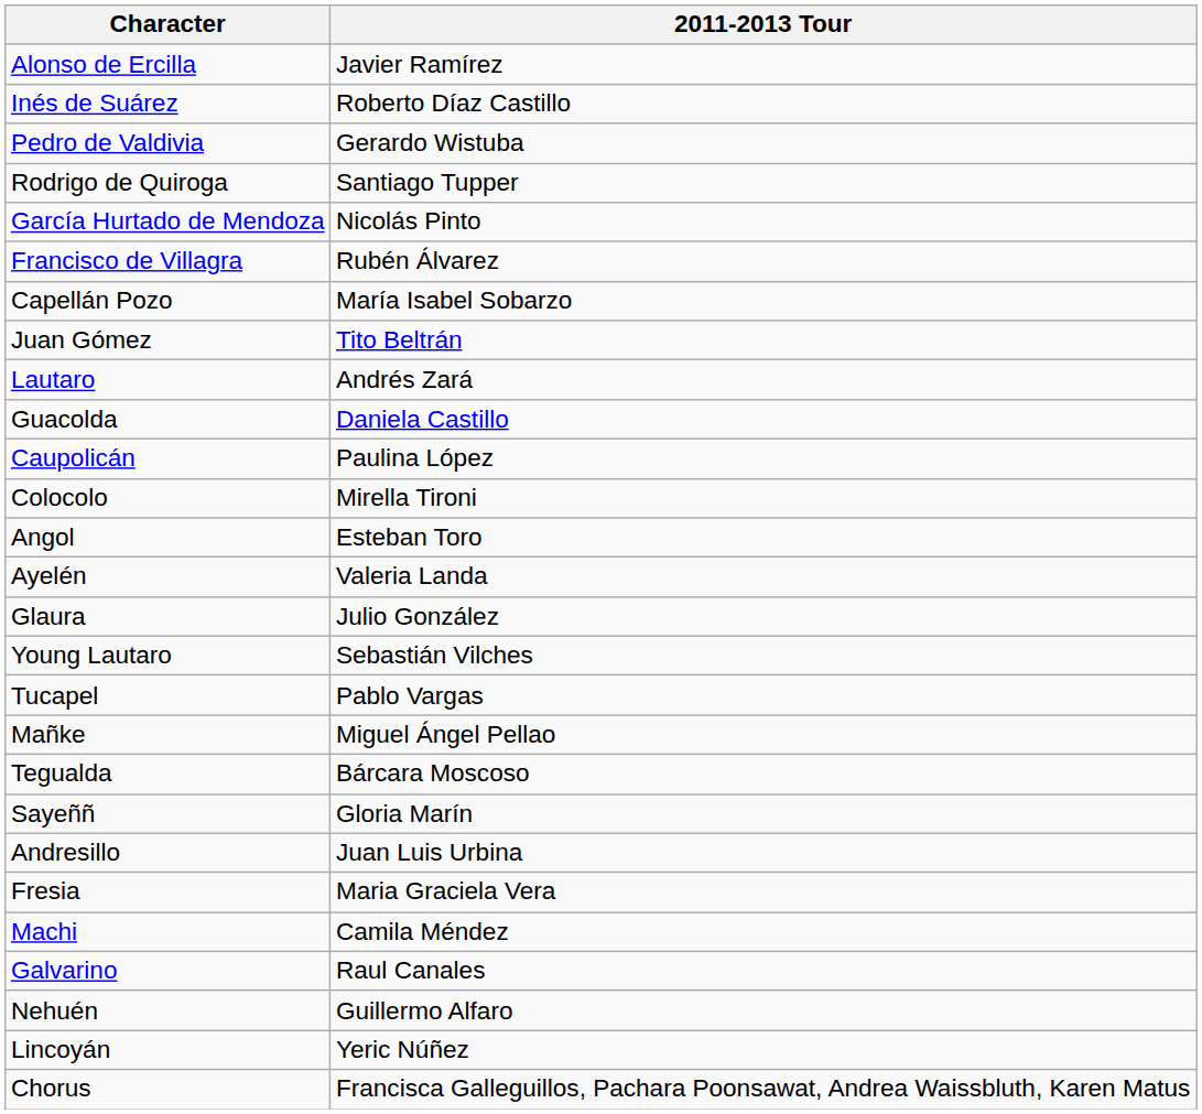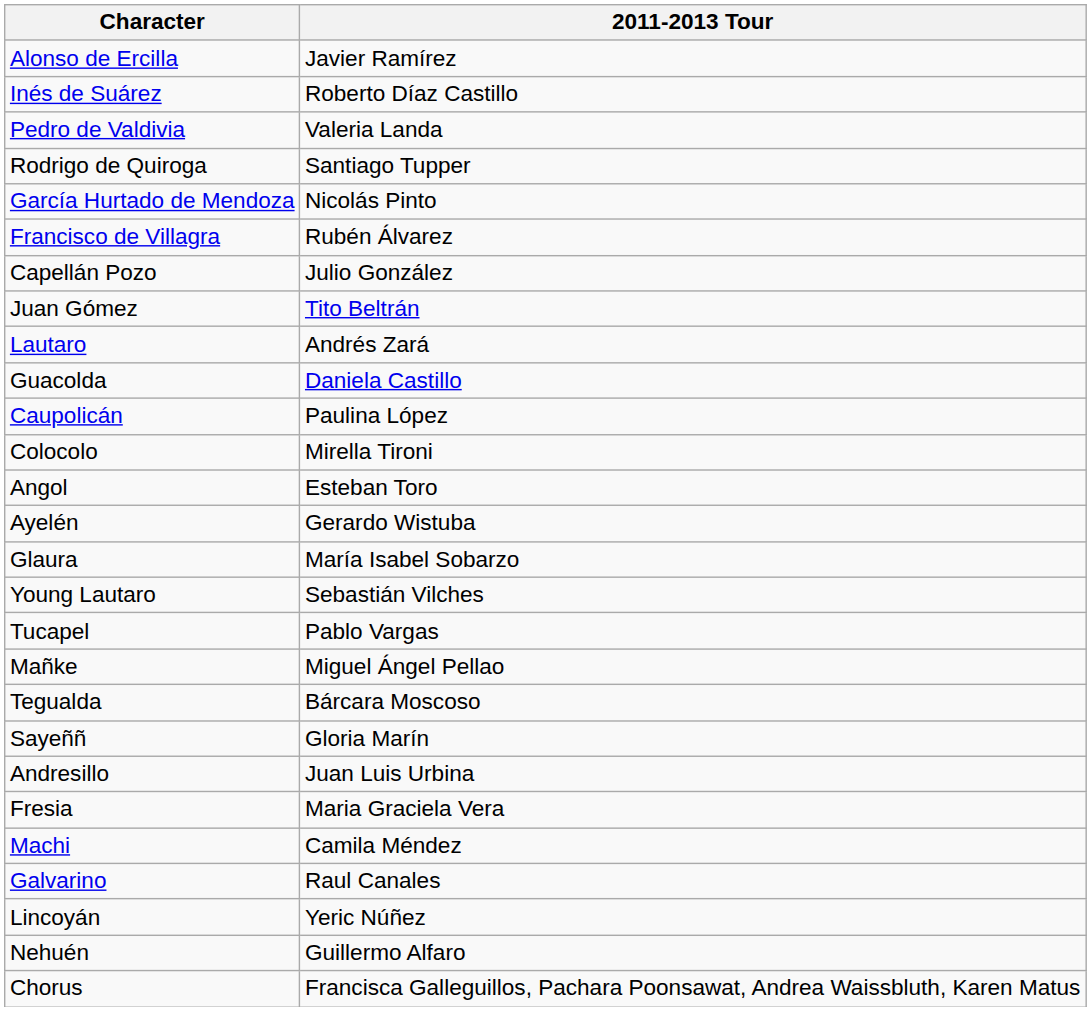Pedro de Valdivia | 2011-2013 Tour: Gerardo Wistuba -> Valeria Landa
Capellán Pozo | 2011-2013 Tour: María Isabel Sobarzo -> Julio González
Ayelén | 2011-2013 Tour: Valeria Landa -> Gerardo Wistuba
Glaura | 2011-2013 Tour: Julio González -> María Isabel Sobarzo
rows swapped: Lincoyán <-> Nehuén
